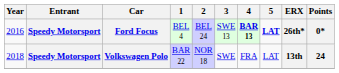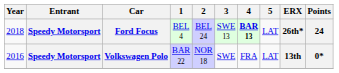Ford Focus | Year: 2016 -> 2018
Ford Focus | 5: bold -> normal
Ford Focus | Points: 0* -> 24
Volkswagen Polo | Year: 2018 -> 2016
Volkswagen Polo | Points: 24 -> 0*
